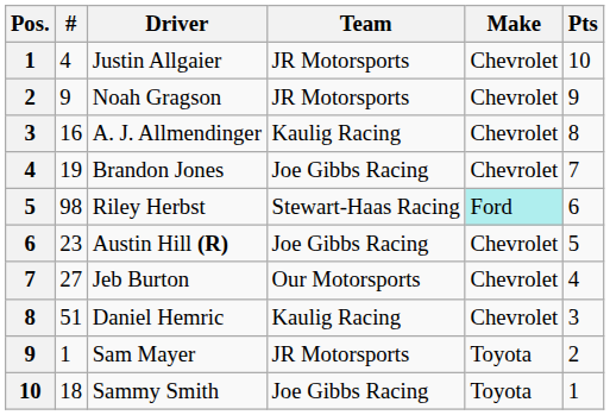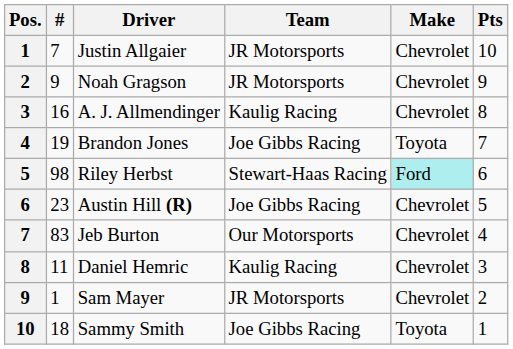Justin Allgaier | #: 4 -> 7
Brandon Jones | Make: Chevrolet -> Toyota
Jeb Burton | #: 27 -> 83
Daniel Hemric | #: 51 -> 11
Sam Mayer | Make: Toyota -> Chevrolet
